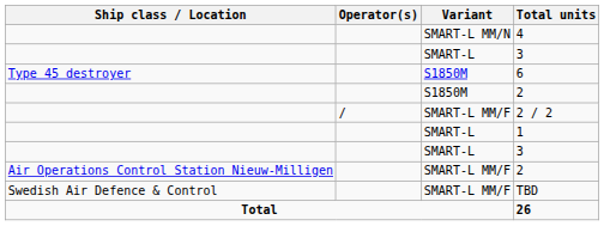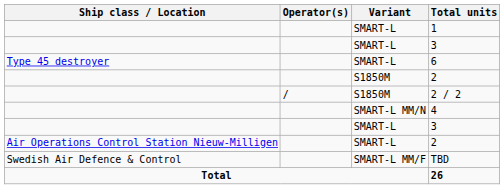rows swapped: 4 <-> 1
6 | Variant: S1850M -> SMART-L
2 / 2 | Variant: SMART-L MM/F -> S1850M
Air Operations Control Station Nieuw-Milligen / 2 | Variant: SMART-L MM/F -> SMART-L
